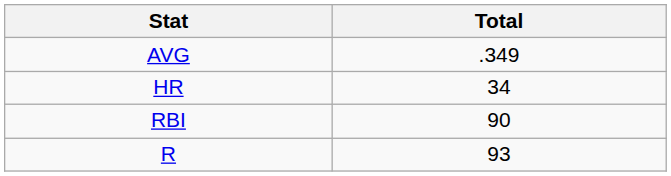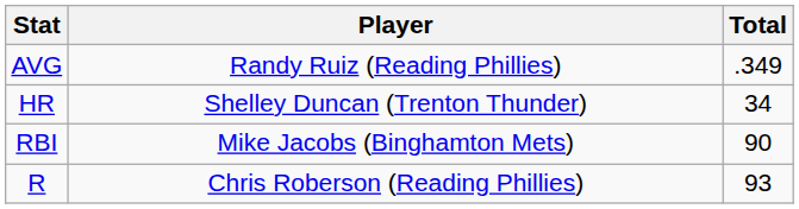+ column: Player | Randy Ruiz (Reading Phillies) | Shelley Duncan (Trenton Thunder) | Mike Jacobs (Binghamton Mets) | Chris Roberson (Reading Phillies)
